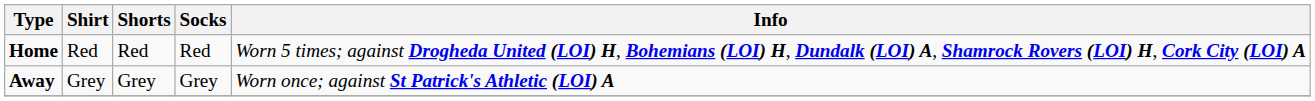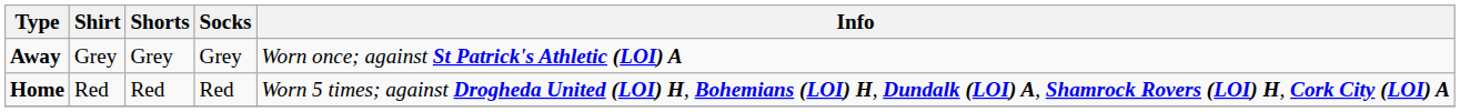rows swapped: Home <-> Away
